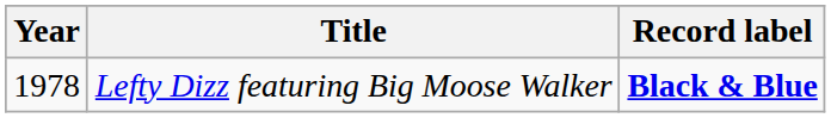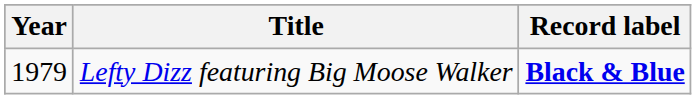Lefty Dizz featuring Big Moose Walker | Year: 1978 -> 1979
